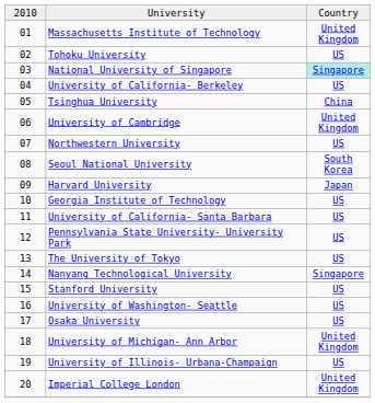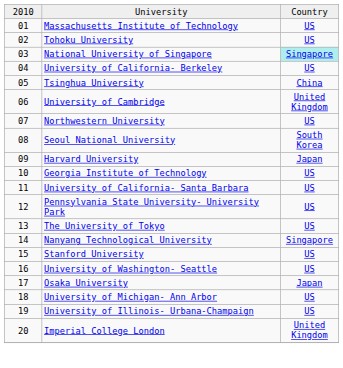Massachusetts Institute of Technology | column 3: United Kingdom -> US
Osaka University | column 3: US -> Japan
University of Michigan- Ann Arbor | column 3: United Kingdom -> US
